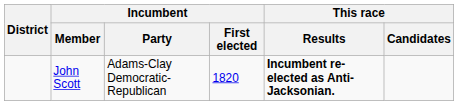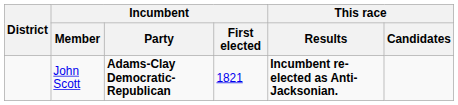John Scott | Incumbent / Party: normal -> bold
John Scott | Incumbent / First elected: 1820 -> 1821
